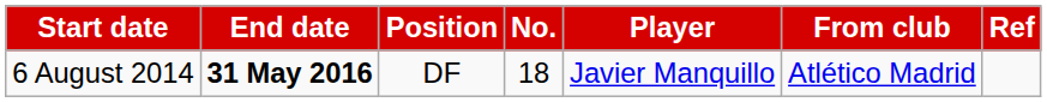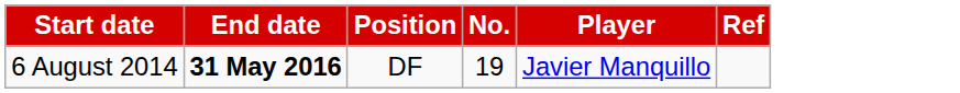- column: From club | Atlético Madrid
6 August 2014 | No.: 18 -> 19
